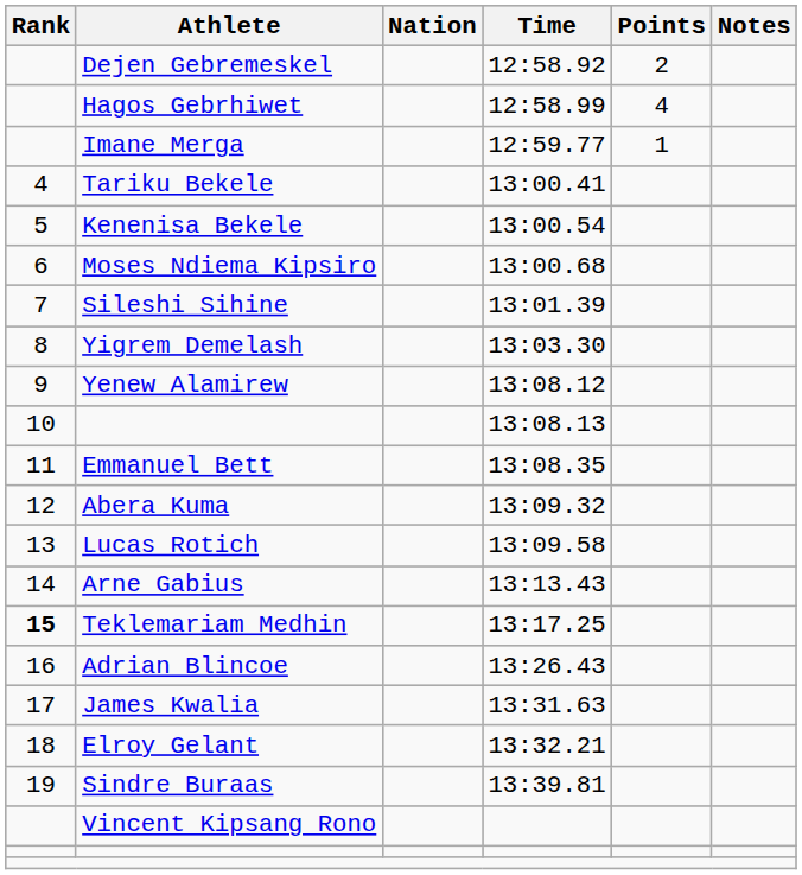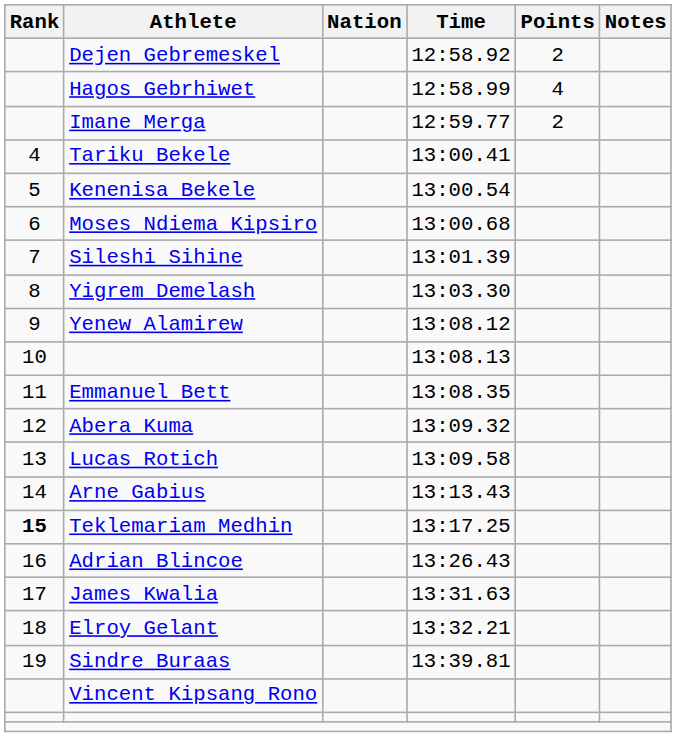Imane Merga | Points: 1 -> 2
